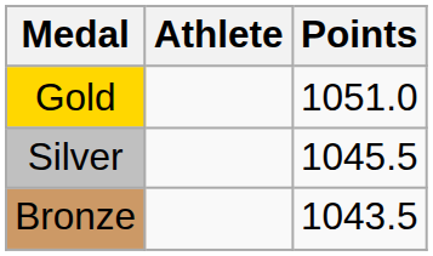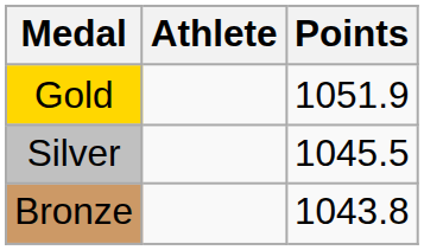Gold | Points: 1051.0 -> 1051.9
Bronze | Points: 1043.5 -> 1043.8
